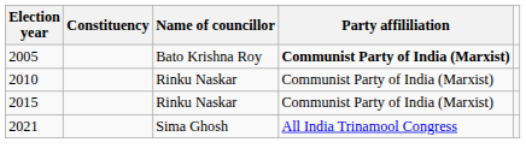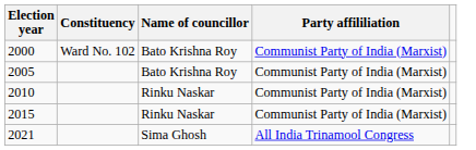+ row: 2000 | Ward No. 102 | Bato Krishna Roy | Communist Party of India (Marxist)
2005 | Party affililiation: bold -> normal
